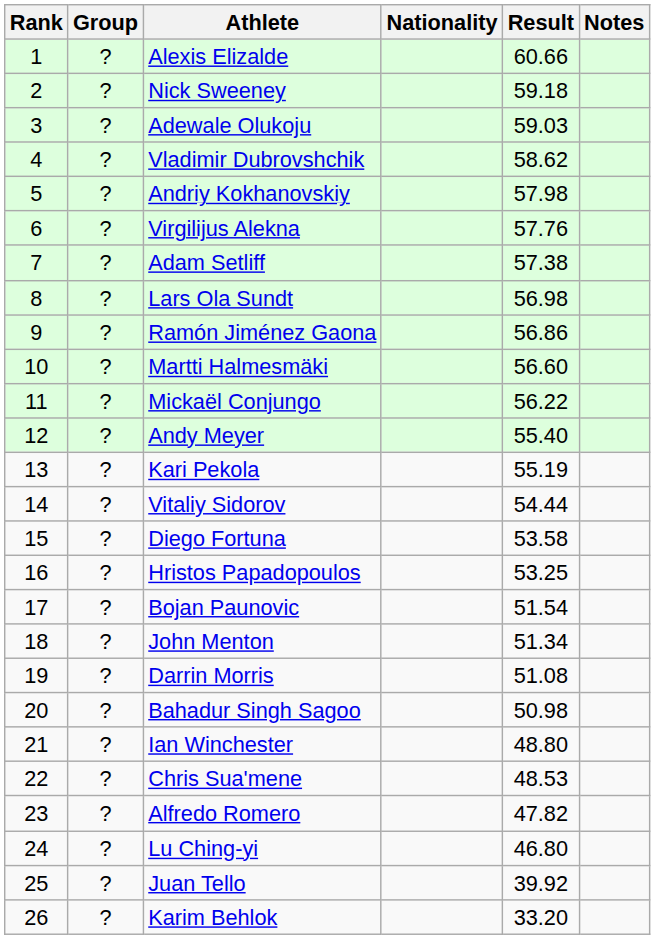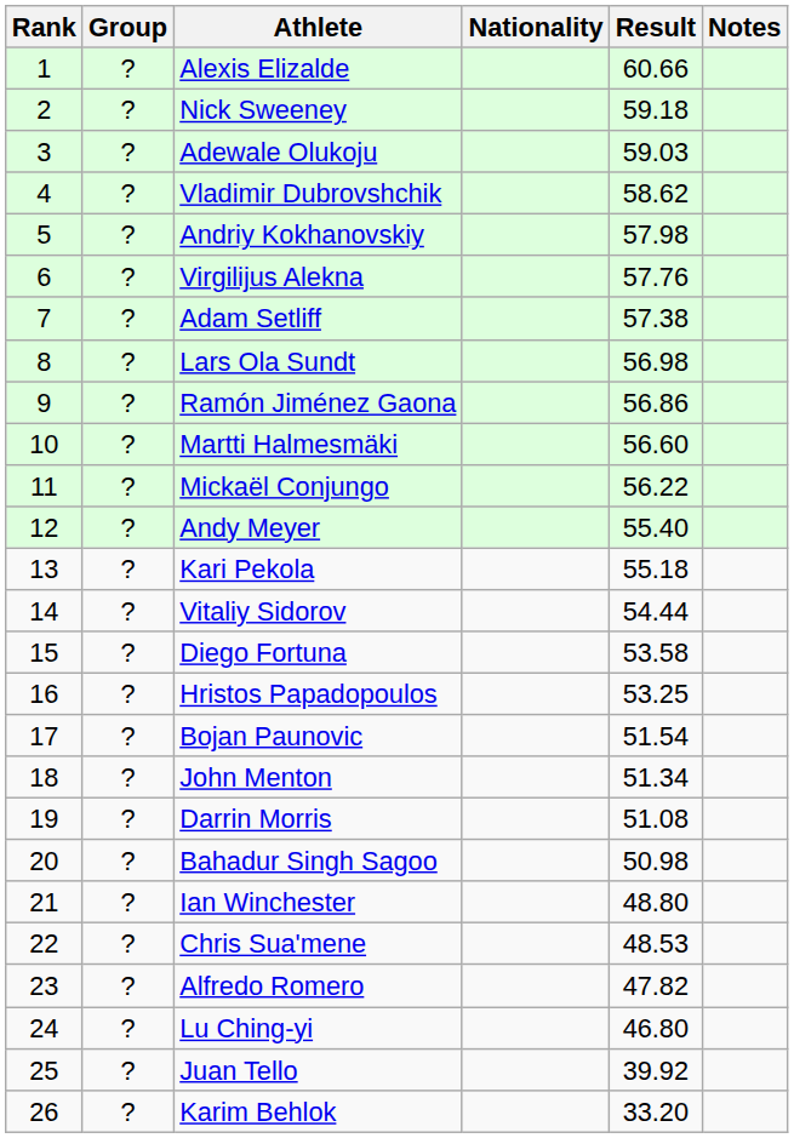Kari Pekola | Result: 55.19 -> 55.18
